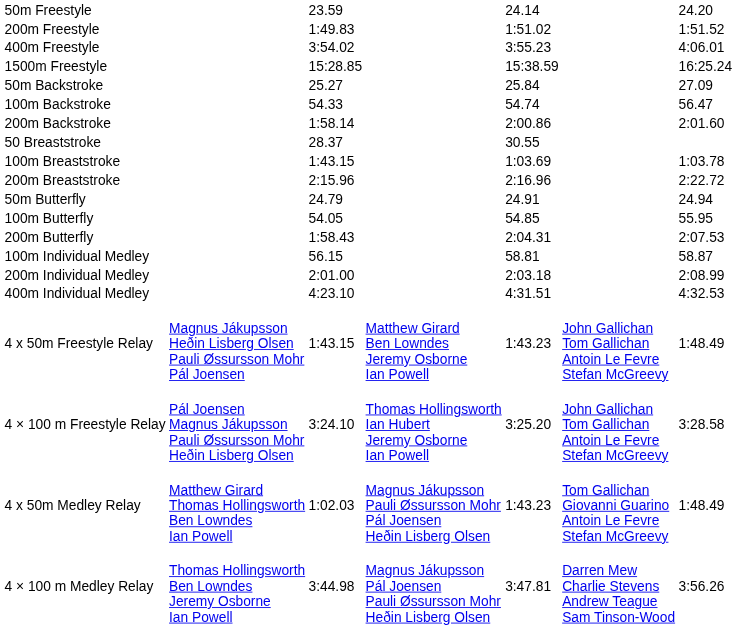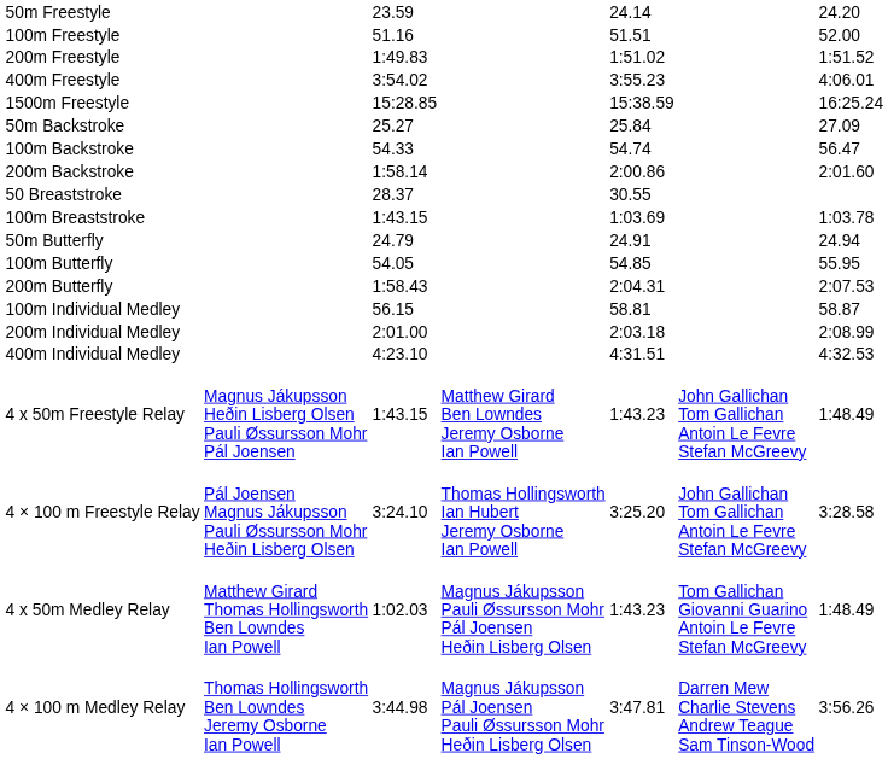+ row: 100m Freestyle | 51.16 | 51.51 | 52.00
- row: 200m Breaststroke | 2:15.96 | 2:16.96 | 2:22.72
